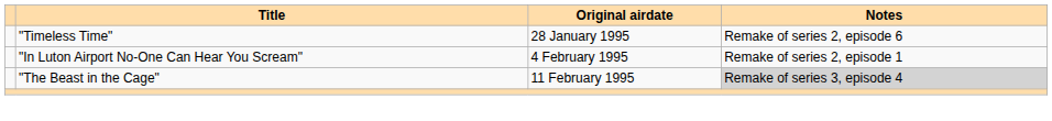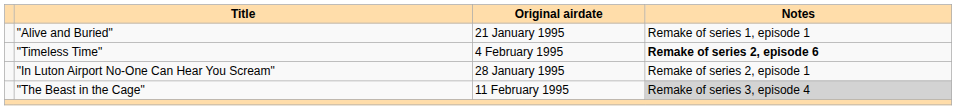+ row: "Alive and Buried" | 21 January 1995 | Remake of series 1, episode 1
"Timeless Time" | Original airdate: 28 January 1995 -> 4 February 1995
"Timeless Time" | Notes: normal -> bold
"In Luton Airport No-One Can Hear You Scream" | Original airdate: 4 February 1995 -> 28 January 1995
